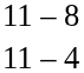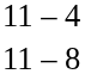rows swapped: 11 – 4 <-> 11 – 8
